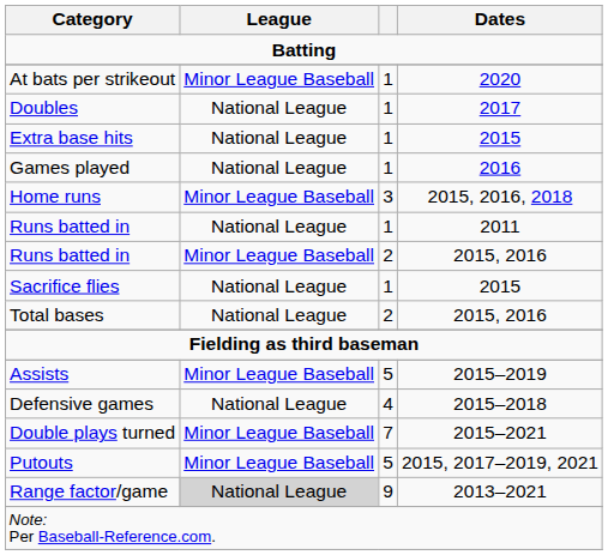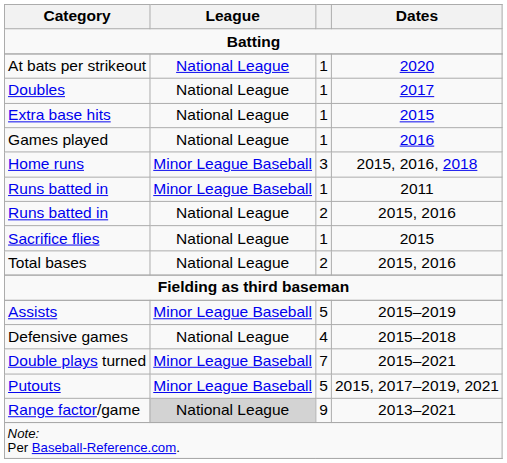At bats per strikeout | League: Minor League Baseball -> National League
Runs batted in / 2011 | League: National League -> Minor League Baseball
Runs batted in / 2015, 2016 | League: Minor League Baseball -> National League
